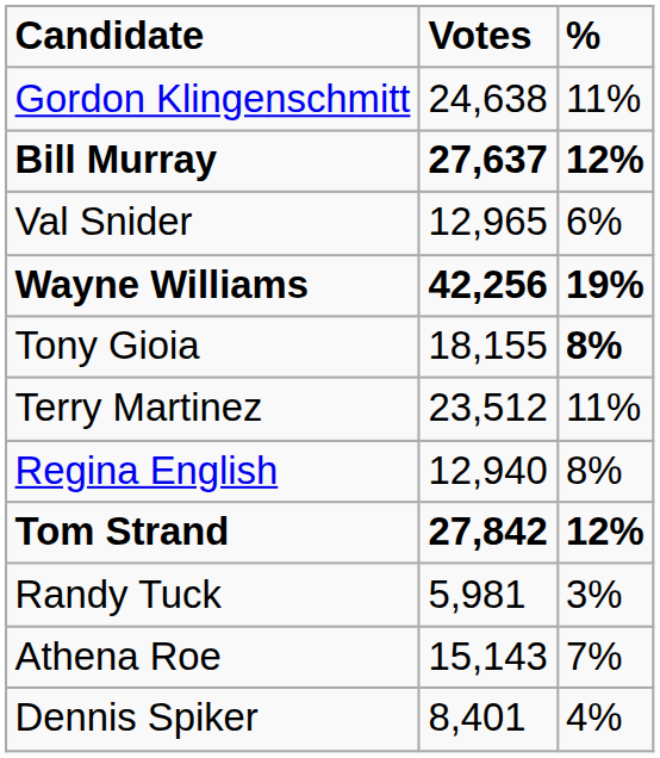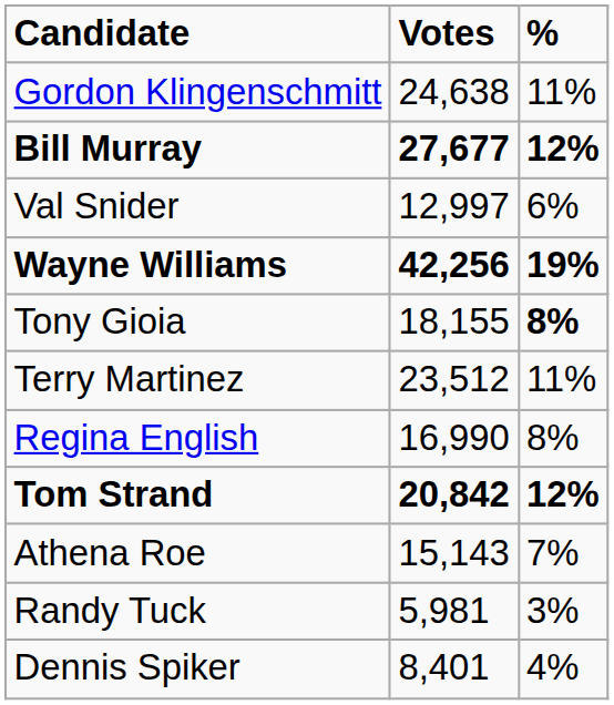Bill Murray | Votes: 27,637 -> 27,677
Val Snider | Votes: 12,965 -> 12,997
Regina English | Votes: 12,940 -> 16,990
Tom Strand | Votes: 27,842 -> 20,842
rows swapped: Randy Tuck <-> Athena Roe
